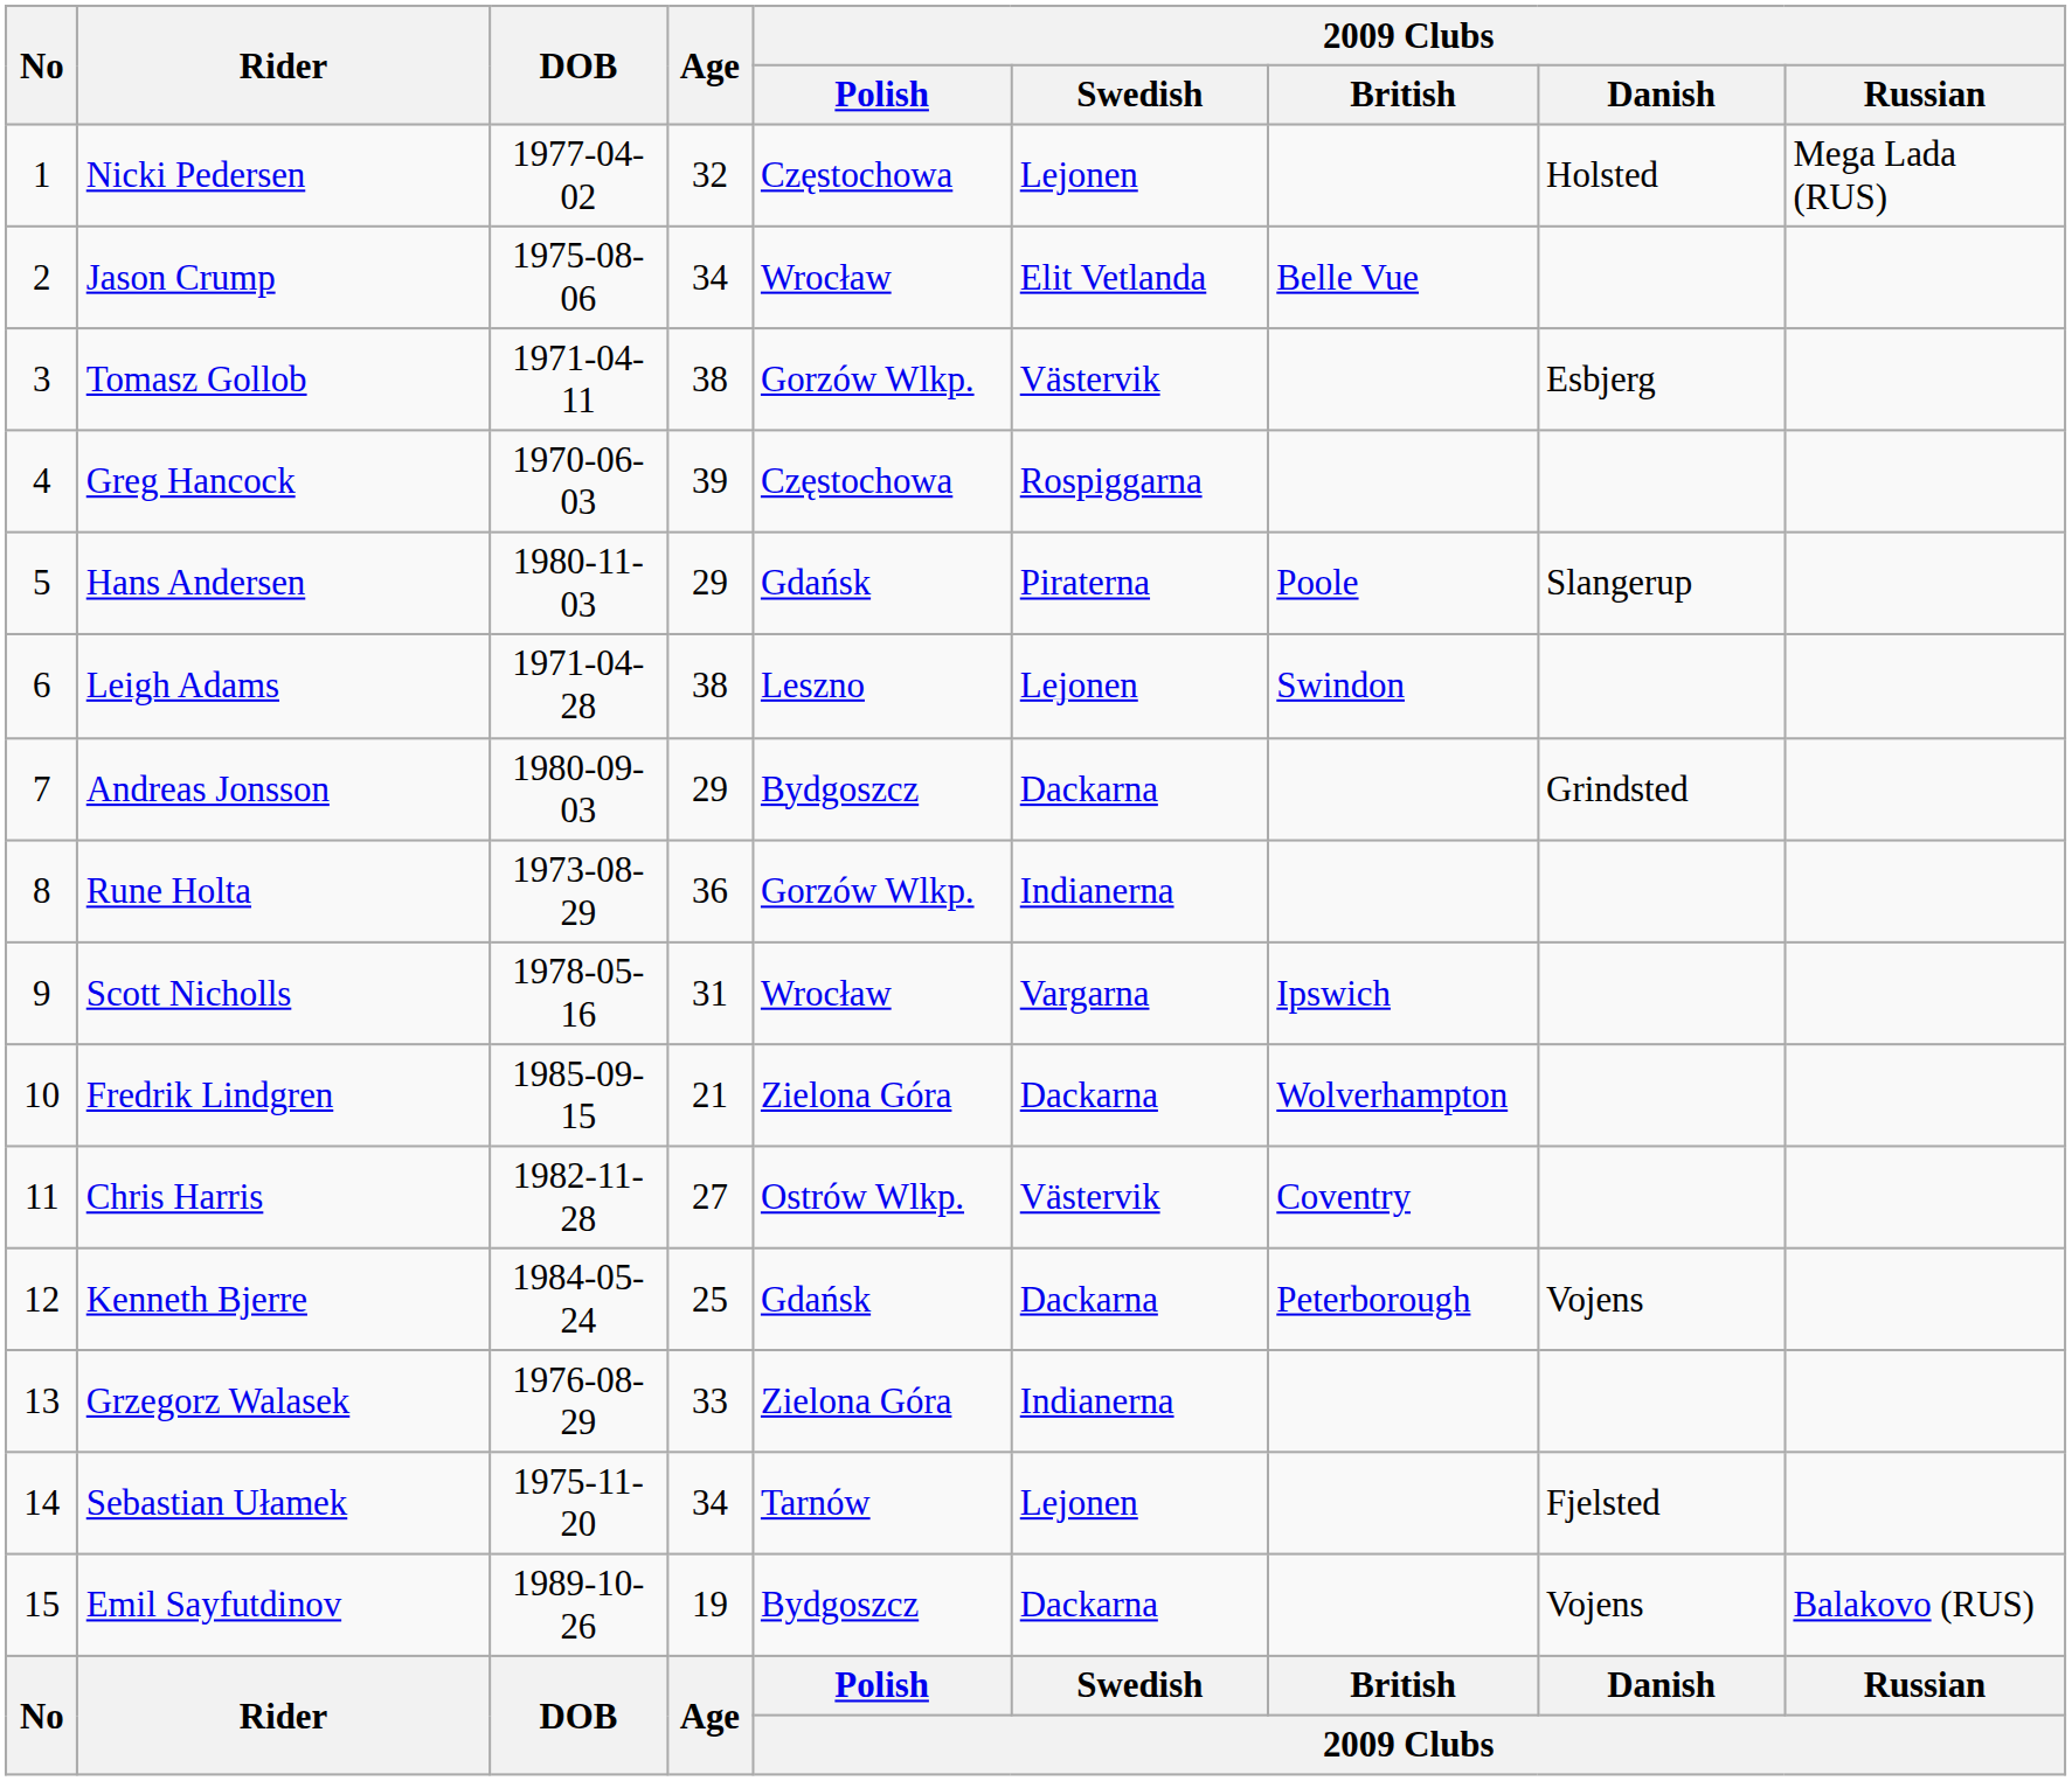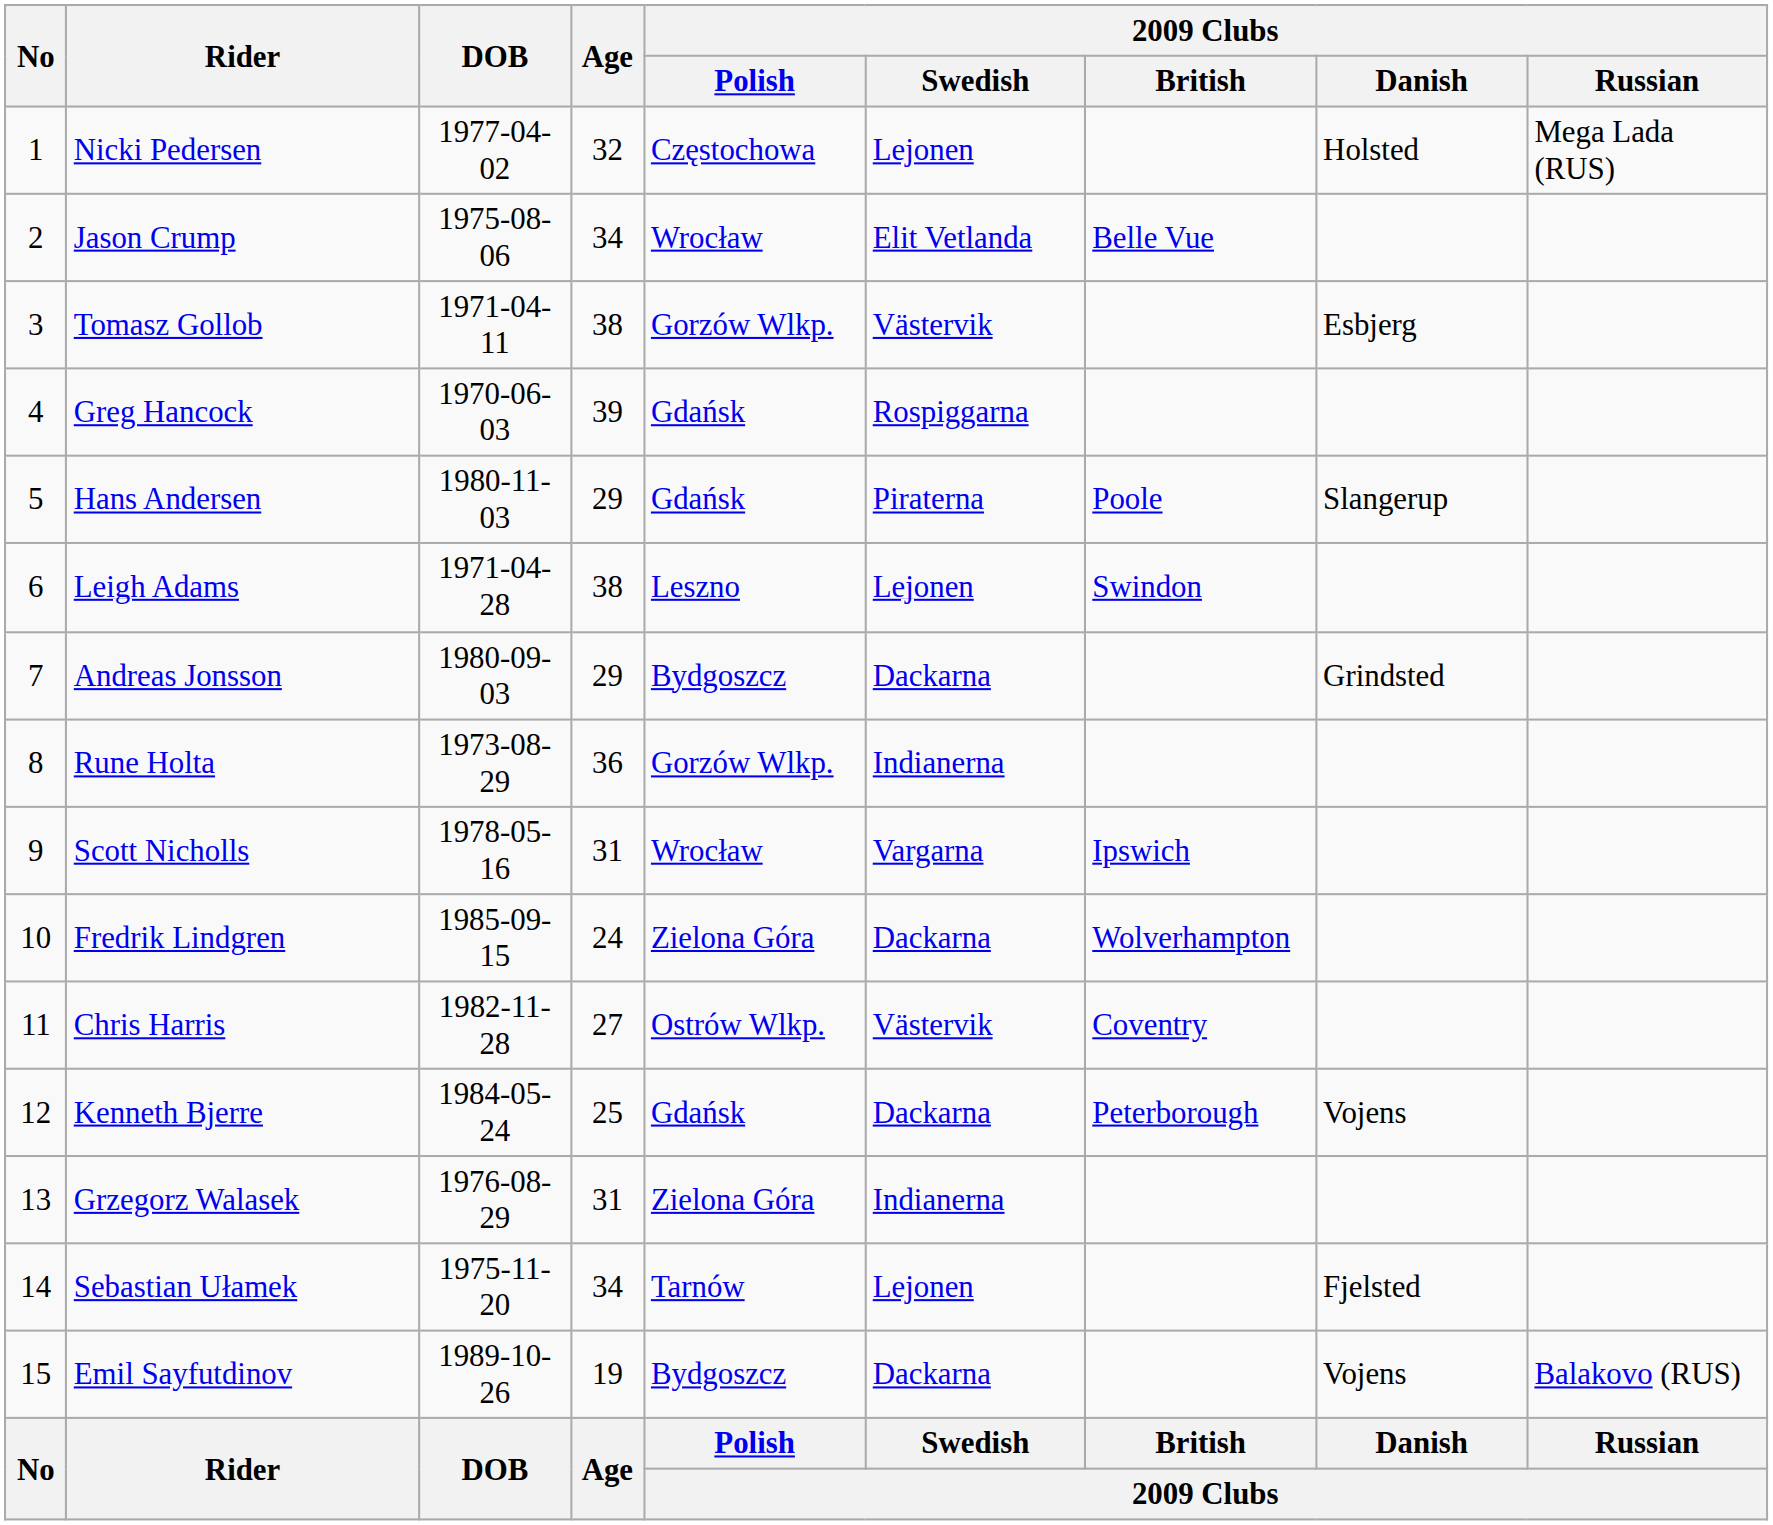Greg Hancock | 2009 Clubs / Polish: Częstochowa -> Gdańsk
Fredrik Lindgren | Age: 21 -> 24
Grzegorz Walasek | Age: 33 -> 31
